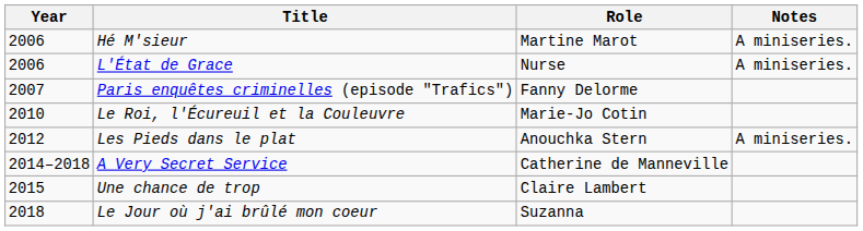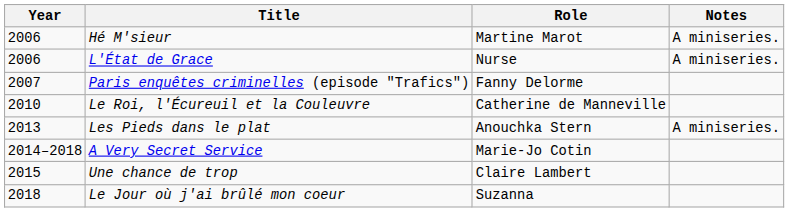Le Roi, l'Écureuil et la Couleuvre | Role: Marie-Jo Cotin -> Catherine de Manneville
Les Pieds dans le plat | Year: 2012 -> 2013
A Very Secret Service | Role: Catherine de Manneville -> Marie-Jo Cotin
